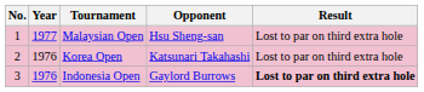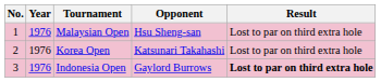Malaysian Open | Year: 1977 -> 1976
